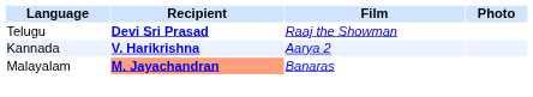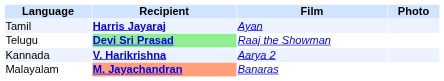+ row: Tamil | Harris Jayaraj | Ayan
Telugu | Recipient: no background -> lightgreen background
